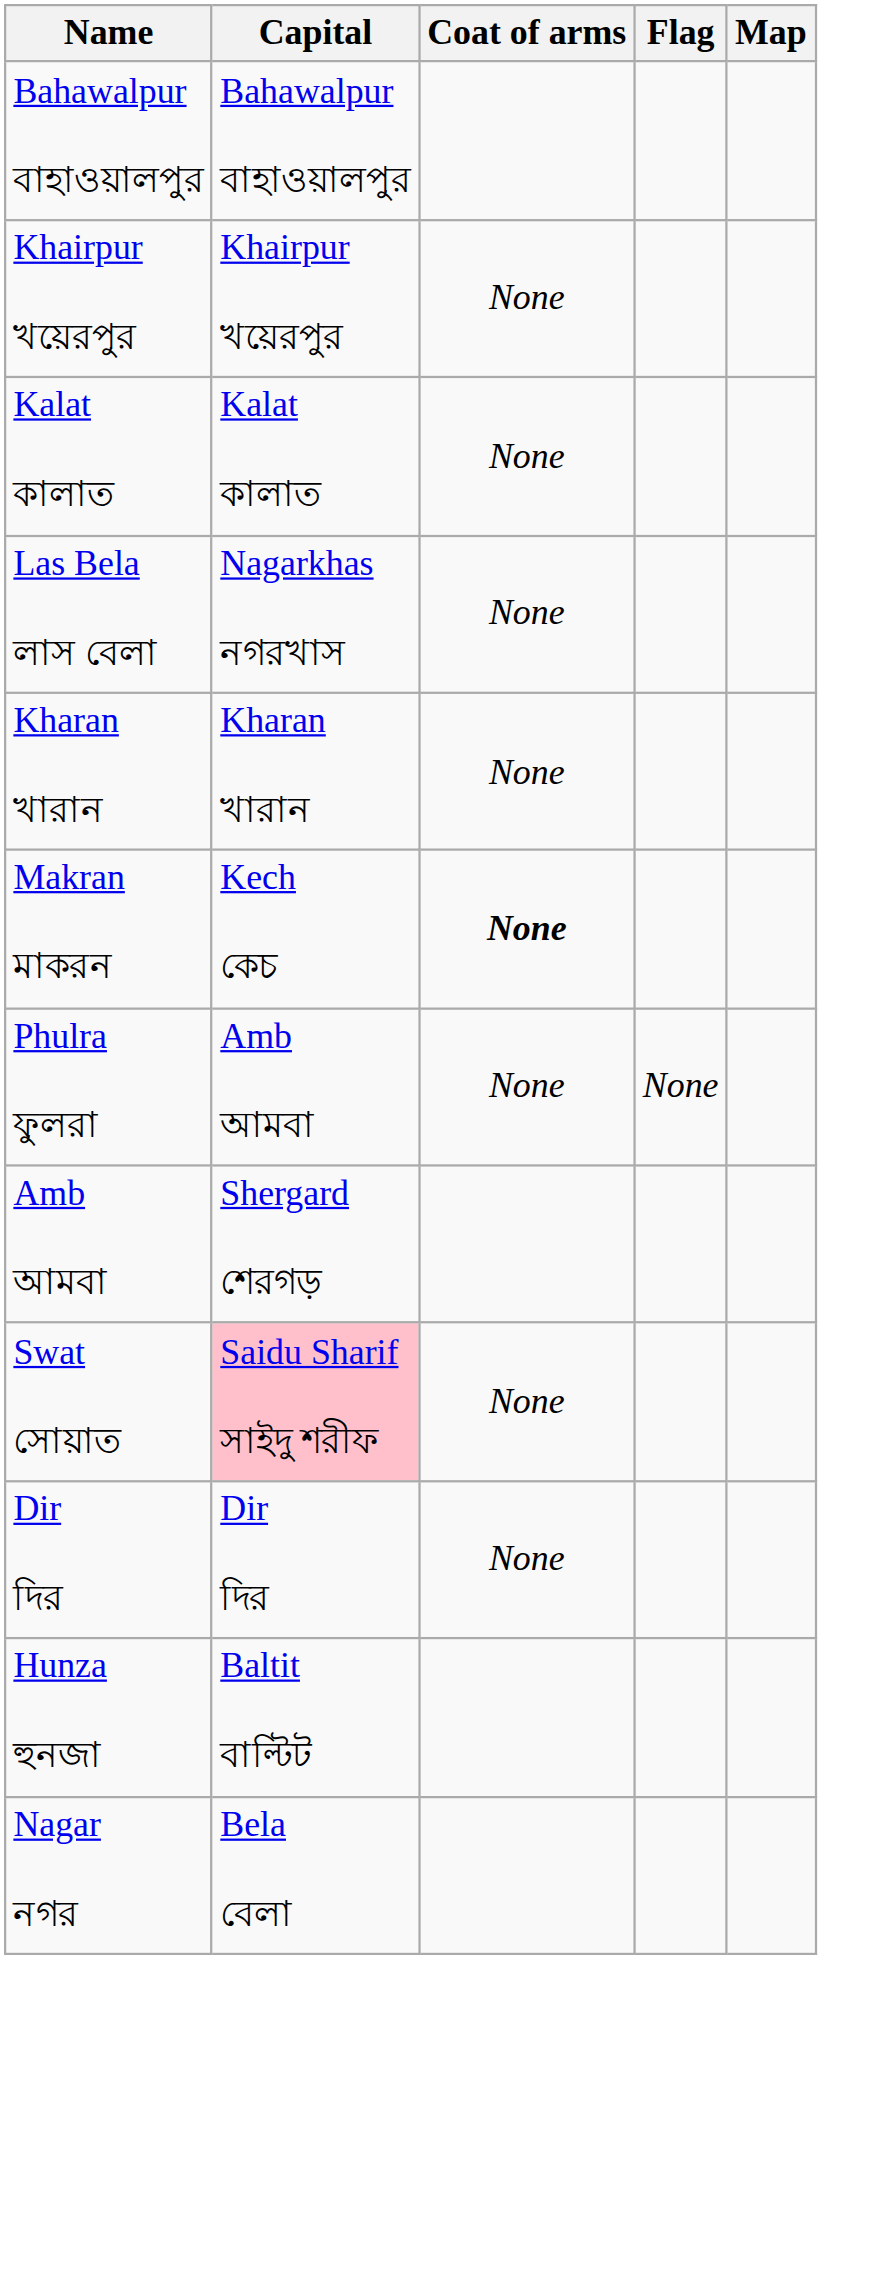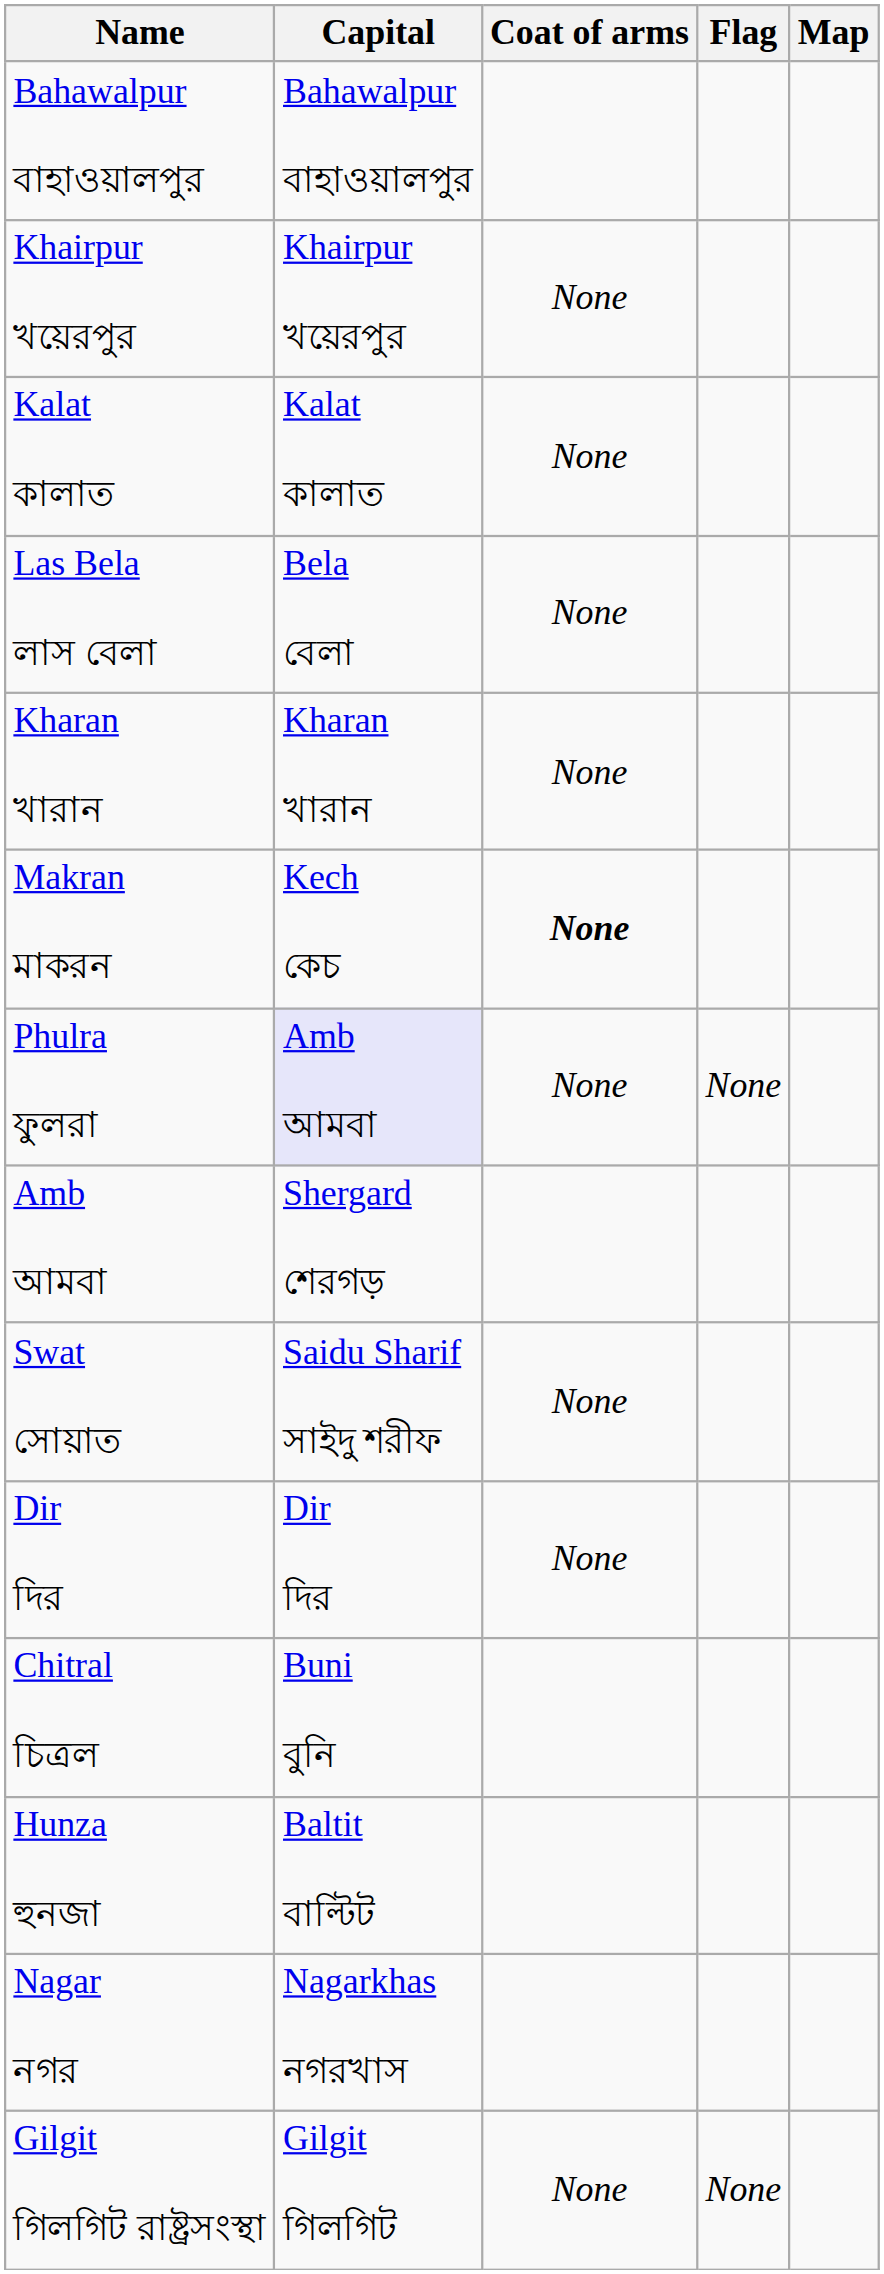Las Bela লাস বেলা | Capital: Nagarkhas নগরখাস -> Bela বেলা
Phulra ফুলরা | Capital: no background -> lavender background
Swat সোয়াত | Capital: pink background -> no background
+ row: Chitral চিত্রল | Buni বুনি
Nagar নগর | Capital: Bela বেলা -> Nagarkhas নগরখাস
+ row: Gilgit গিলগিট রাষ্ট্রসংস্থা | Gilgit গিলগিট | None | None
